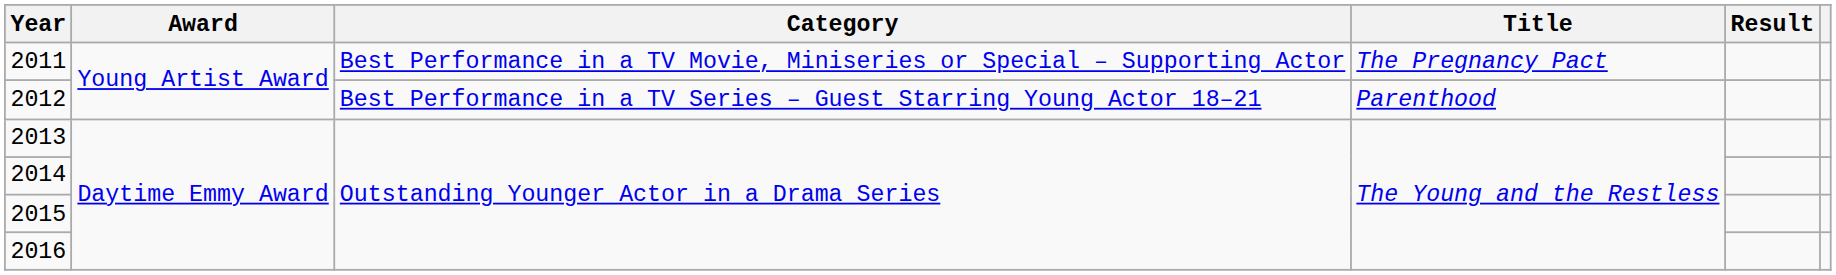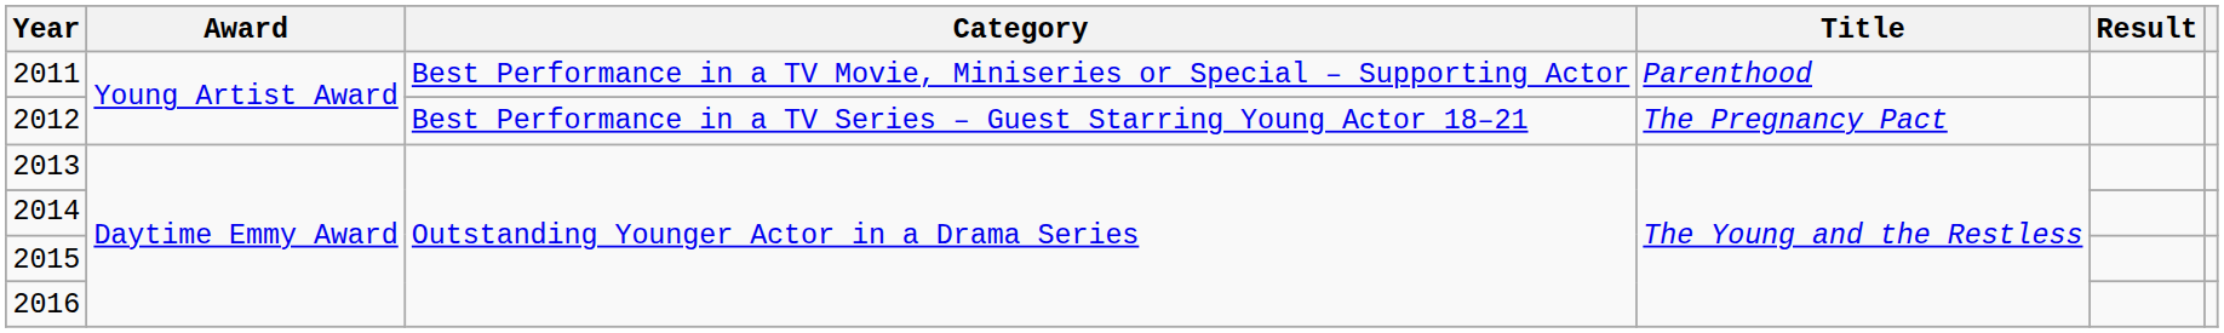2011 | Title: The Pregnancy Pact -> Parenthood
2012 | Title: Parenthood -> The Pregnancy Pact
